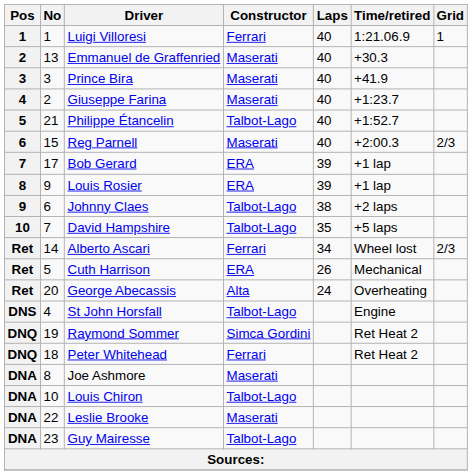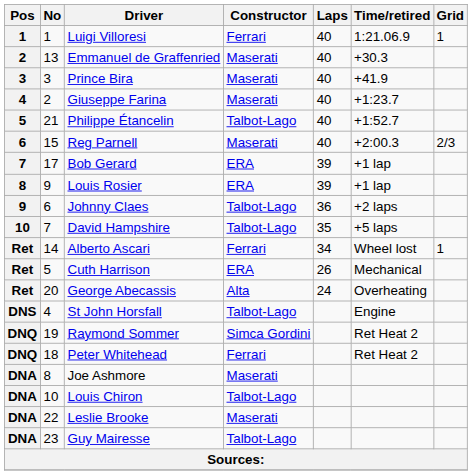Johnny Claes | Laps: 38 -> 36
Alberto Ascari | Grid: 2/3 -> 1
